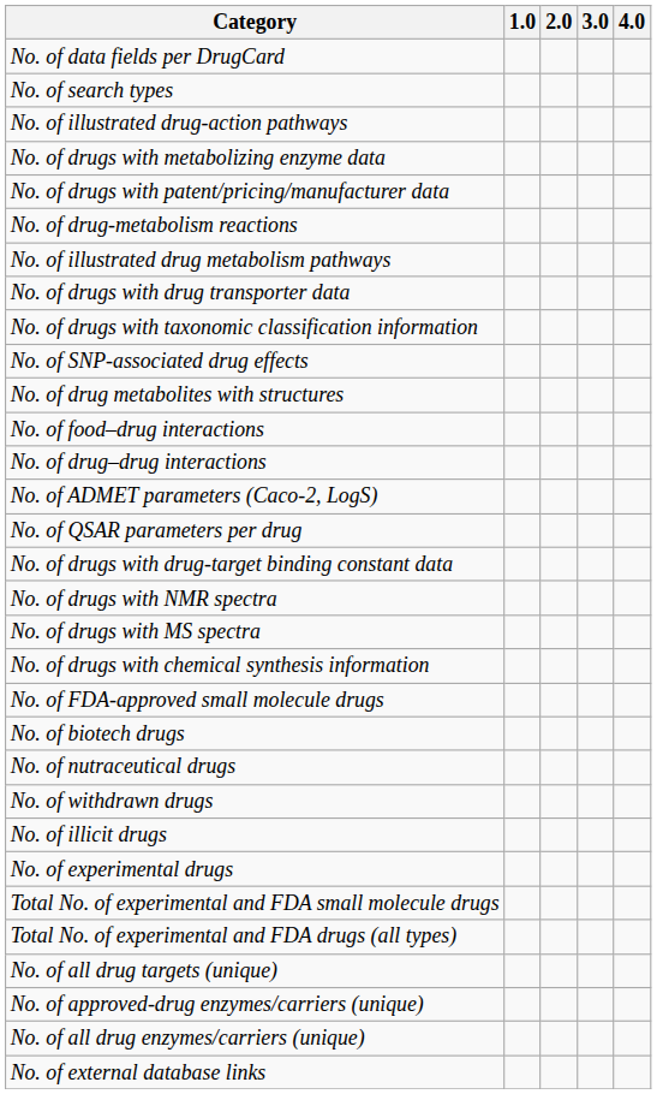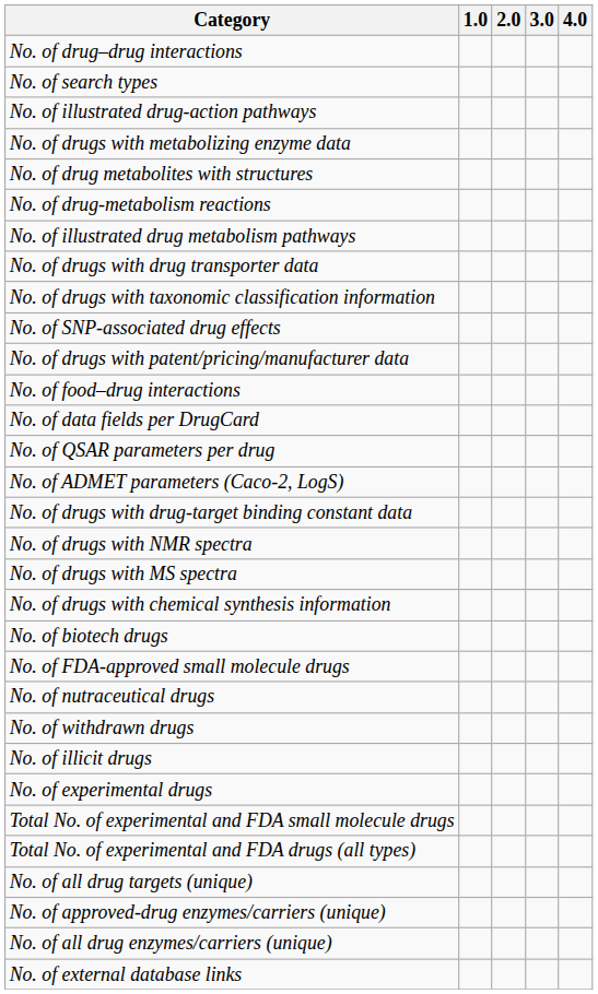rows swapped: No. of data fields per DrugCard <-> No. of drug–drug interactions
rows swapped: No. of drug metabolites with structures <-> No. of drugs with patent/pricing/manufacturer data
rows swapped: No. of ADMET parameters (Caco-2, LogS) <-> No. of QSAR parameters per drug
rows swapped: No. of FDA-approved small molecule drugs <-> No. of biotech drugs
